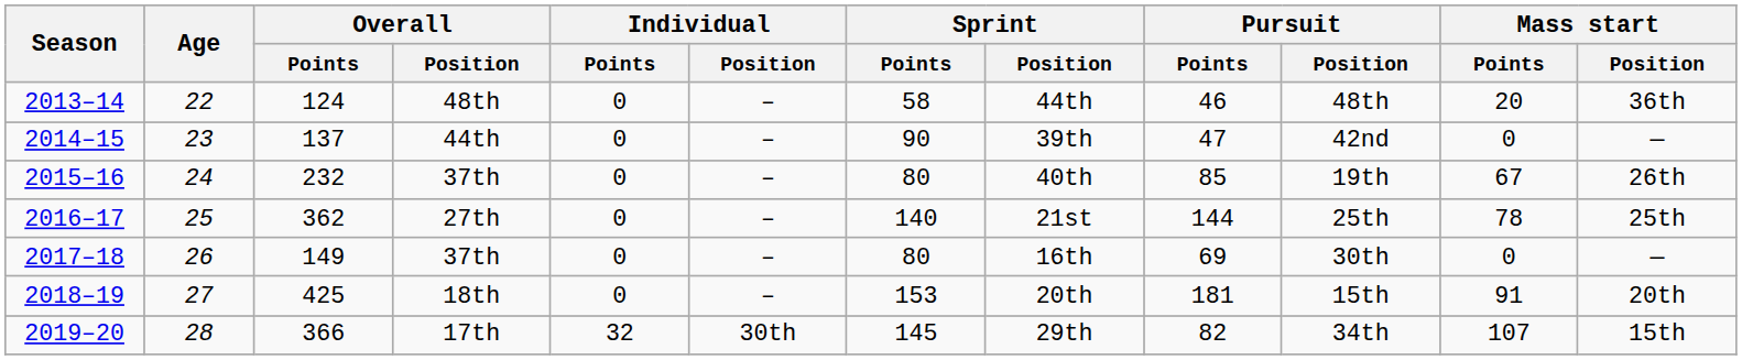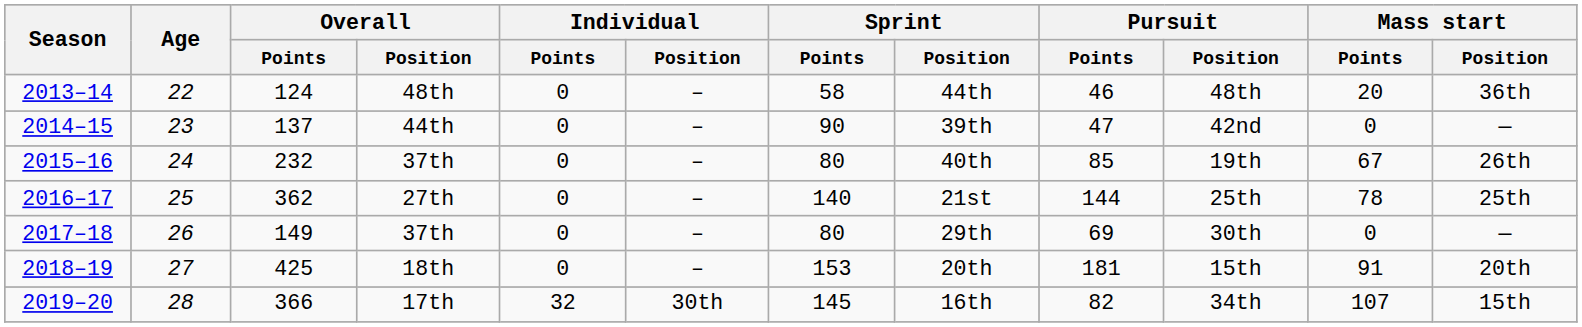2017–18 | Sprint / Position: 16th -> 29th
2019–20 | Sprint / Position: 29th -> 16th
